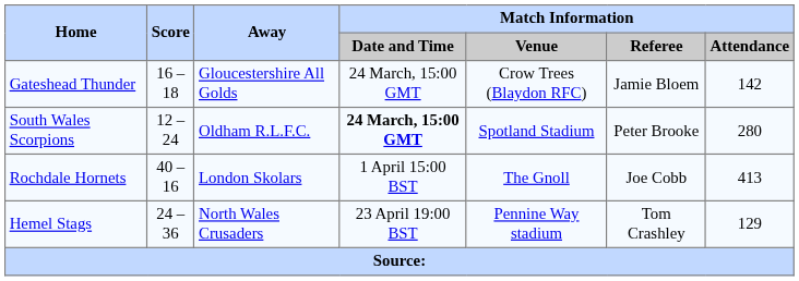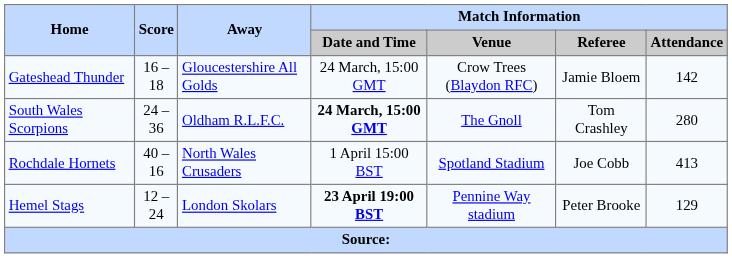South Wales Scorpions | Score: 12 – 24 -> 24 – 36
South Wales Scorpions | Match Information / Venue: Spotland Stadium -> The Gnoll
South Wales Scorpions | Match Information / Referee: Peter Brooke -> Tom Crashley
Rochdale Hornets | Away: London Skolars -> North Wales Crusaders
Rochdale Hornets | Match Information / Venue: The Gnoll -> Spotland Stadium
Hemel Stags | Score: 24 – 36 -> 12 – 24
Hemel Stags | Away: North Wales Crusaders -> London Skolars
Hemel Stags | Match Information / Date and Time: normal -> bold
Hemel Stags | Match Information / Referee: Tom Crashley -> Peter Brooke
